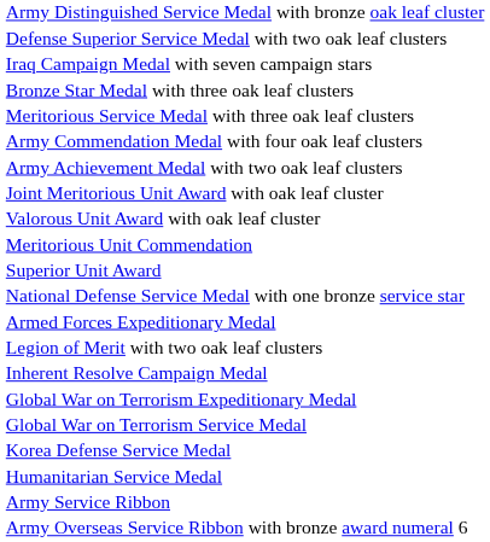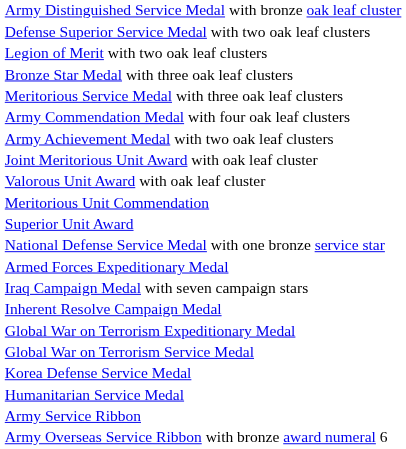rows swapped: Legion of Merit with two oak leaf clusters <-> Iraq Campaign Medal with seven campaign stars
